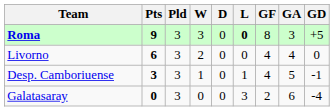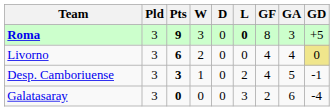columns swapped: Pts <-> Pld
Livorno | GD: no background -> khaki background
Desp. Camboriuense | L: 1 -> 2
